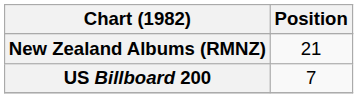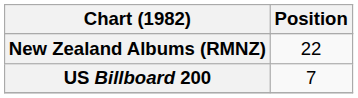New Zealand Albums (RMNZ) | Position: 21 -> 22
